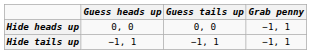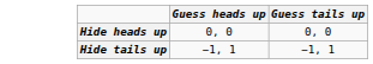- column: Grab penny | −1, 1 | −1, 1
